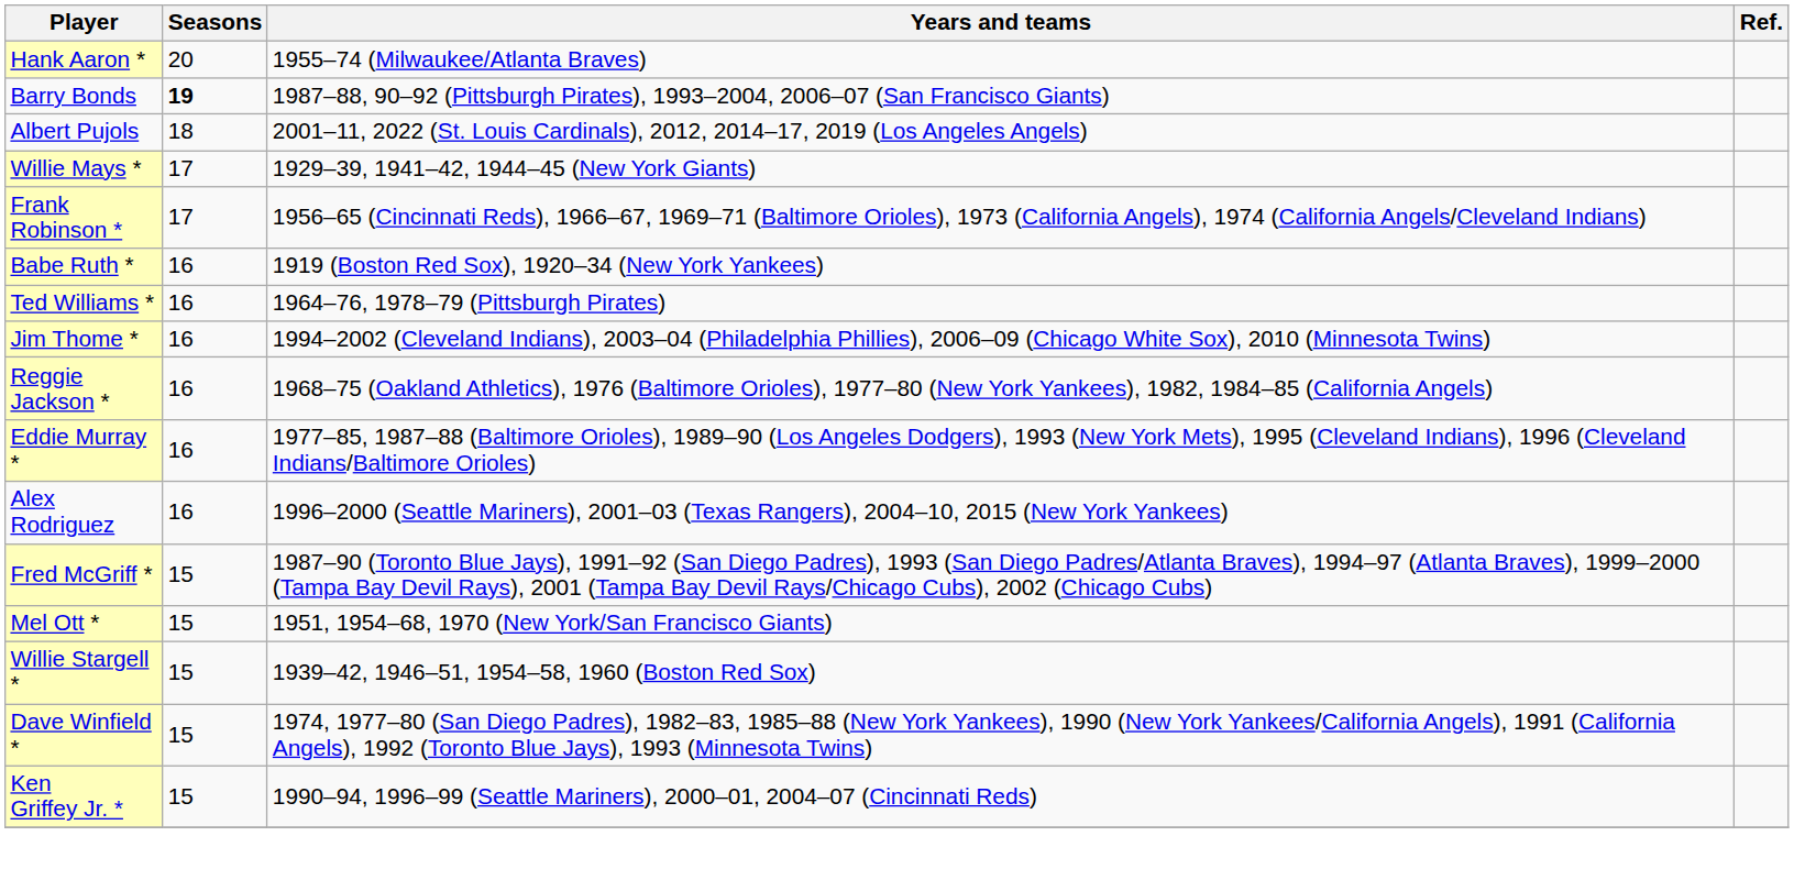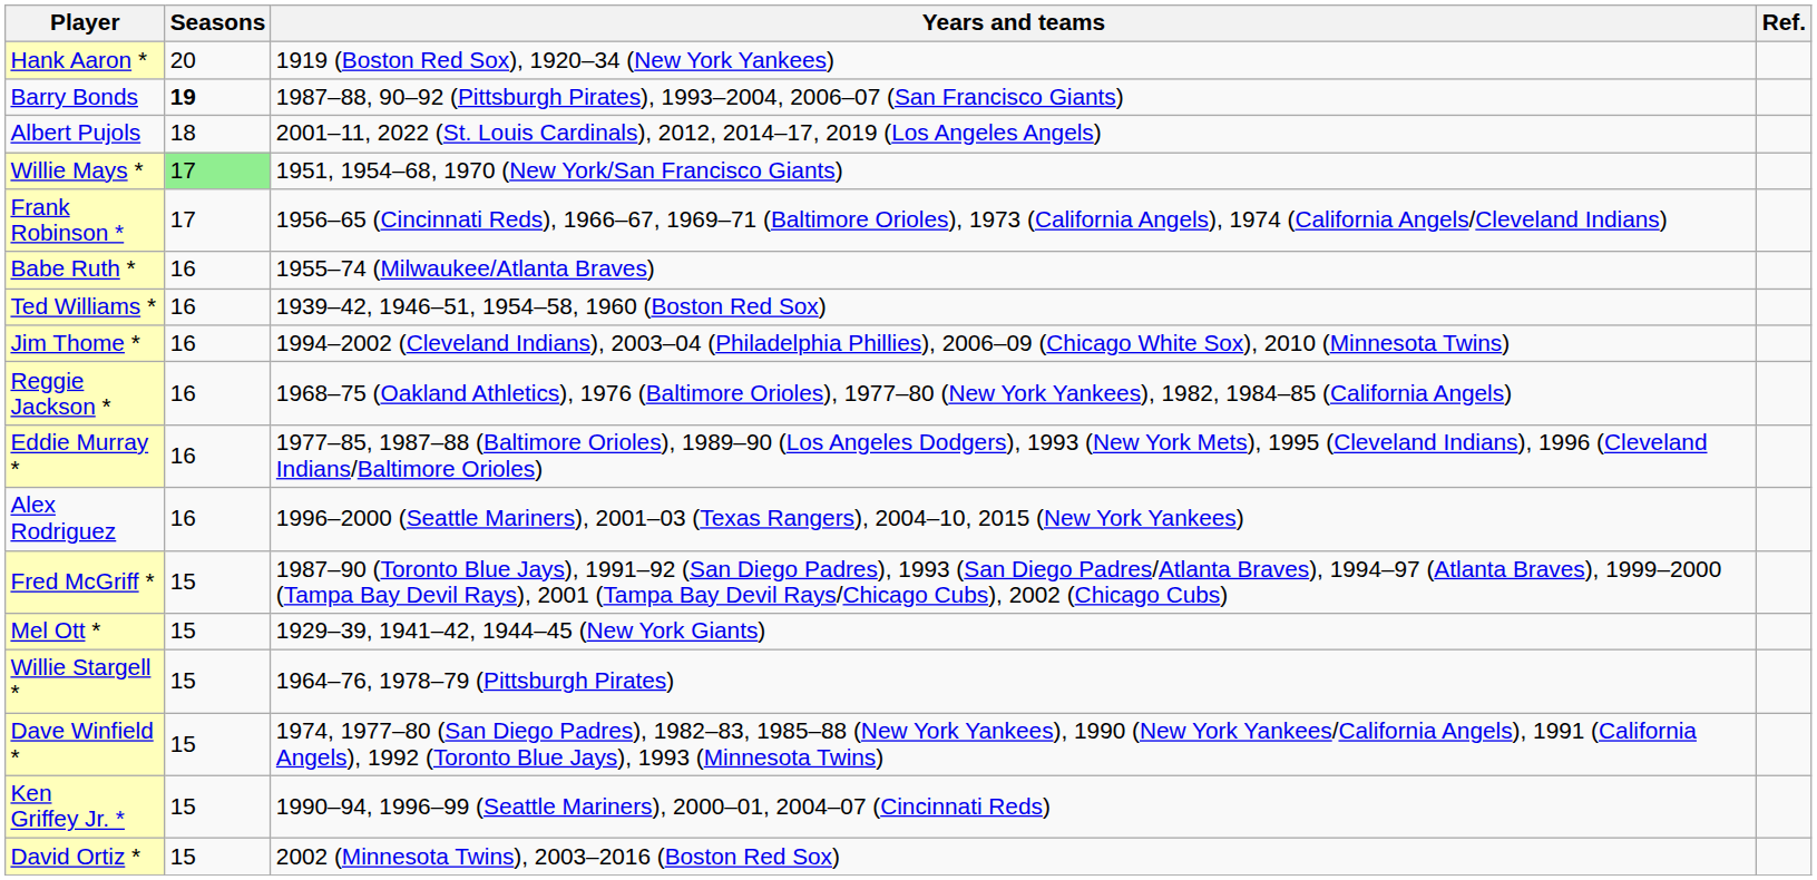Hank Aaron * | Years and teams: 1955–74 (Milwaukee/Atlanta Braves) -> 1919 (Boston Red Sox), 1920–34 (New York Yankees)
Willie Mays * | Seasons: no background -> lightgreen background
Willie Mays * | Years and teams: 1929–39, 1941–42, 1944–45 (New York Giants) -> 1951, 1954–68, 1970 (New York/San Francisco Giants)
Babe Ruth * | Years and teams: 1919 (Boston Red Sox), 1920–34 (New York Yankees) -> 1955–74 (Milwaukee/Atlanta Braves)
Ted Williams * | Years and teams: 1964–76, 1978–79 (Pittsburgh Pirates) -> 1939–42, 1946–51, 1954–58, 1960 (Boston Red Sox)
Mel Ott * | Years and teams: 1951, 1954–68, 1970 (New York/San Francisco Giants) -> 1929–39, 1941–42, 1944–45 (New York Giants)
Willie Stargell * | Years and teams: 1939–42, 1946–51, 1954–58, 1960 (Boston Red Sox) -> 1964–76, 1978–79 (Pittsburgh Pirates)
+ row: David Ortiz * | 15 | 2002 (Minnesota Twins), 2003–2016 (Boston Red Sox)
